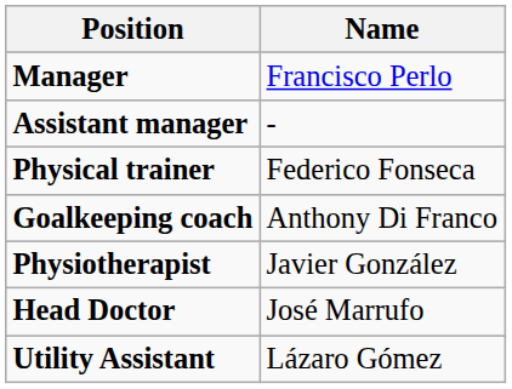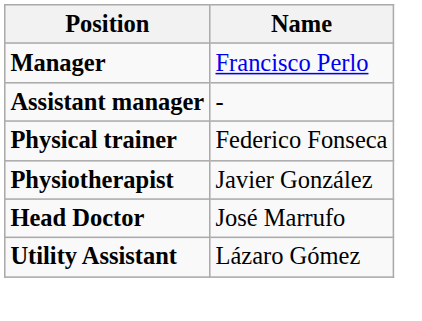- row: Goalkeeping coach | Anthony Di Franco
